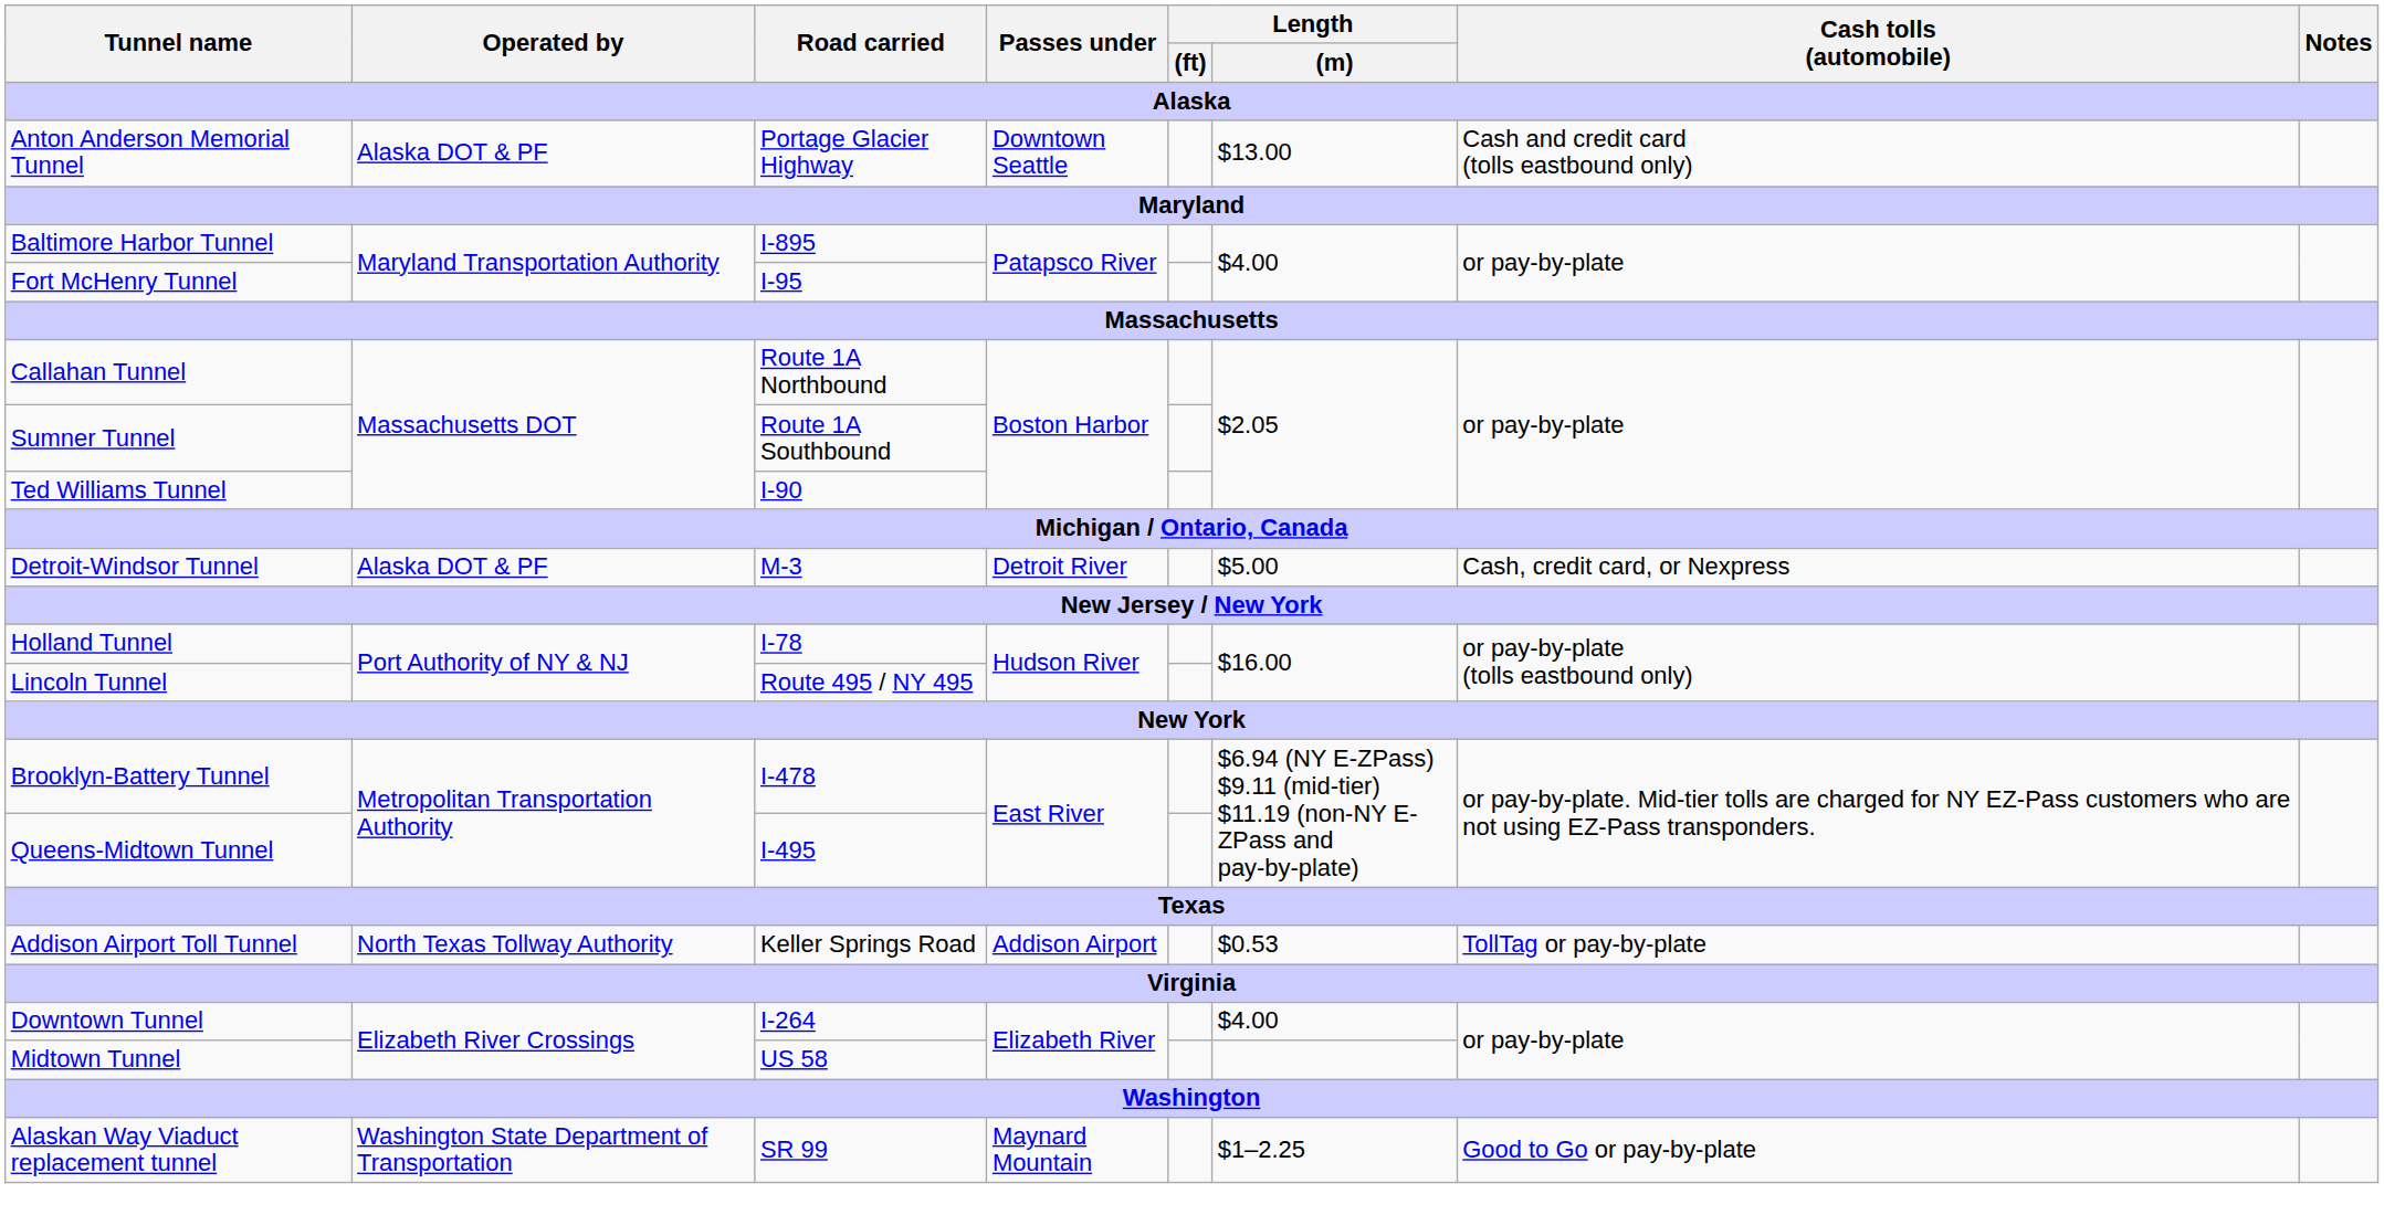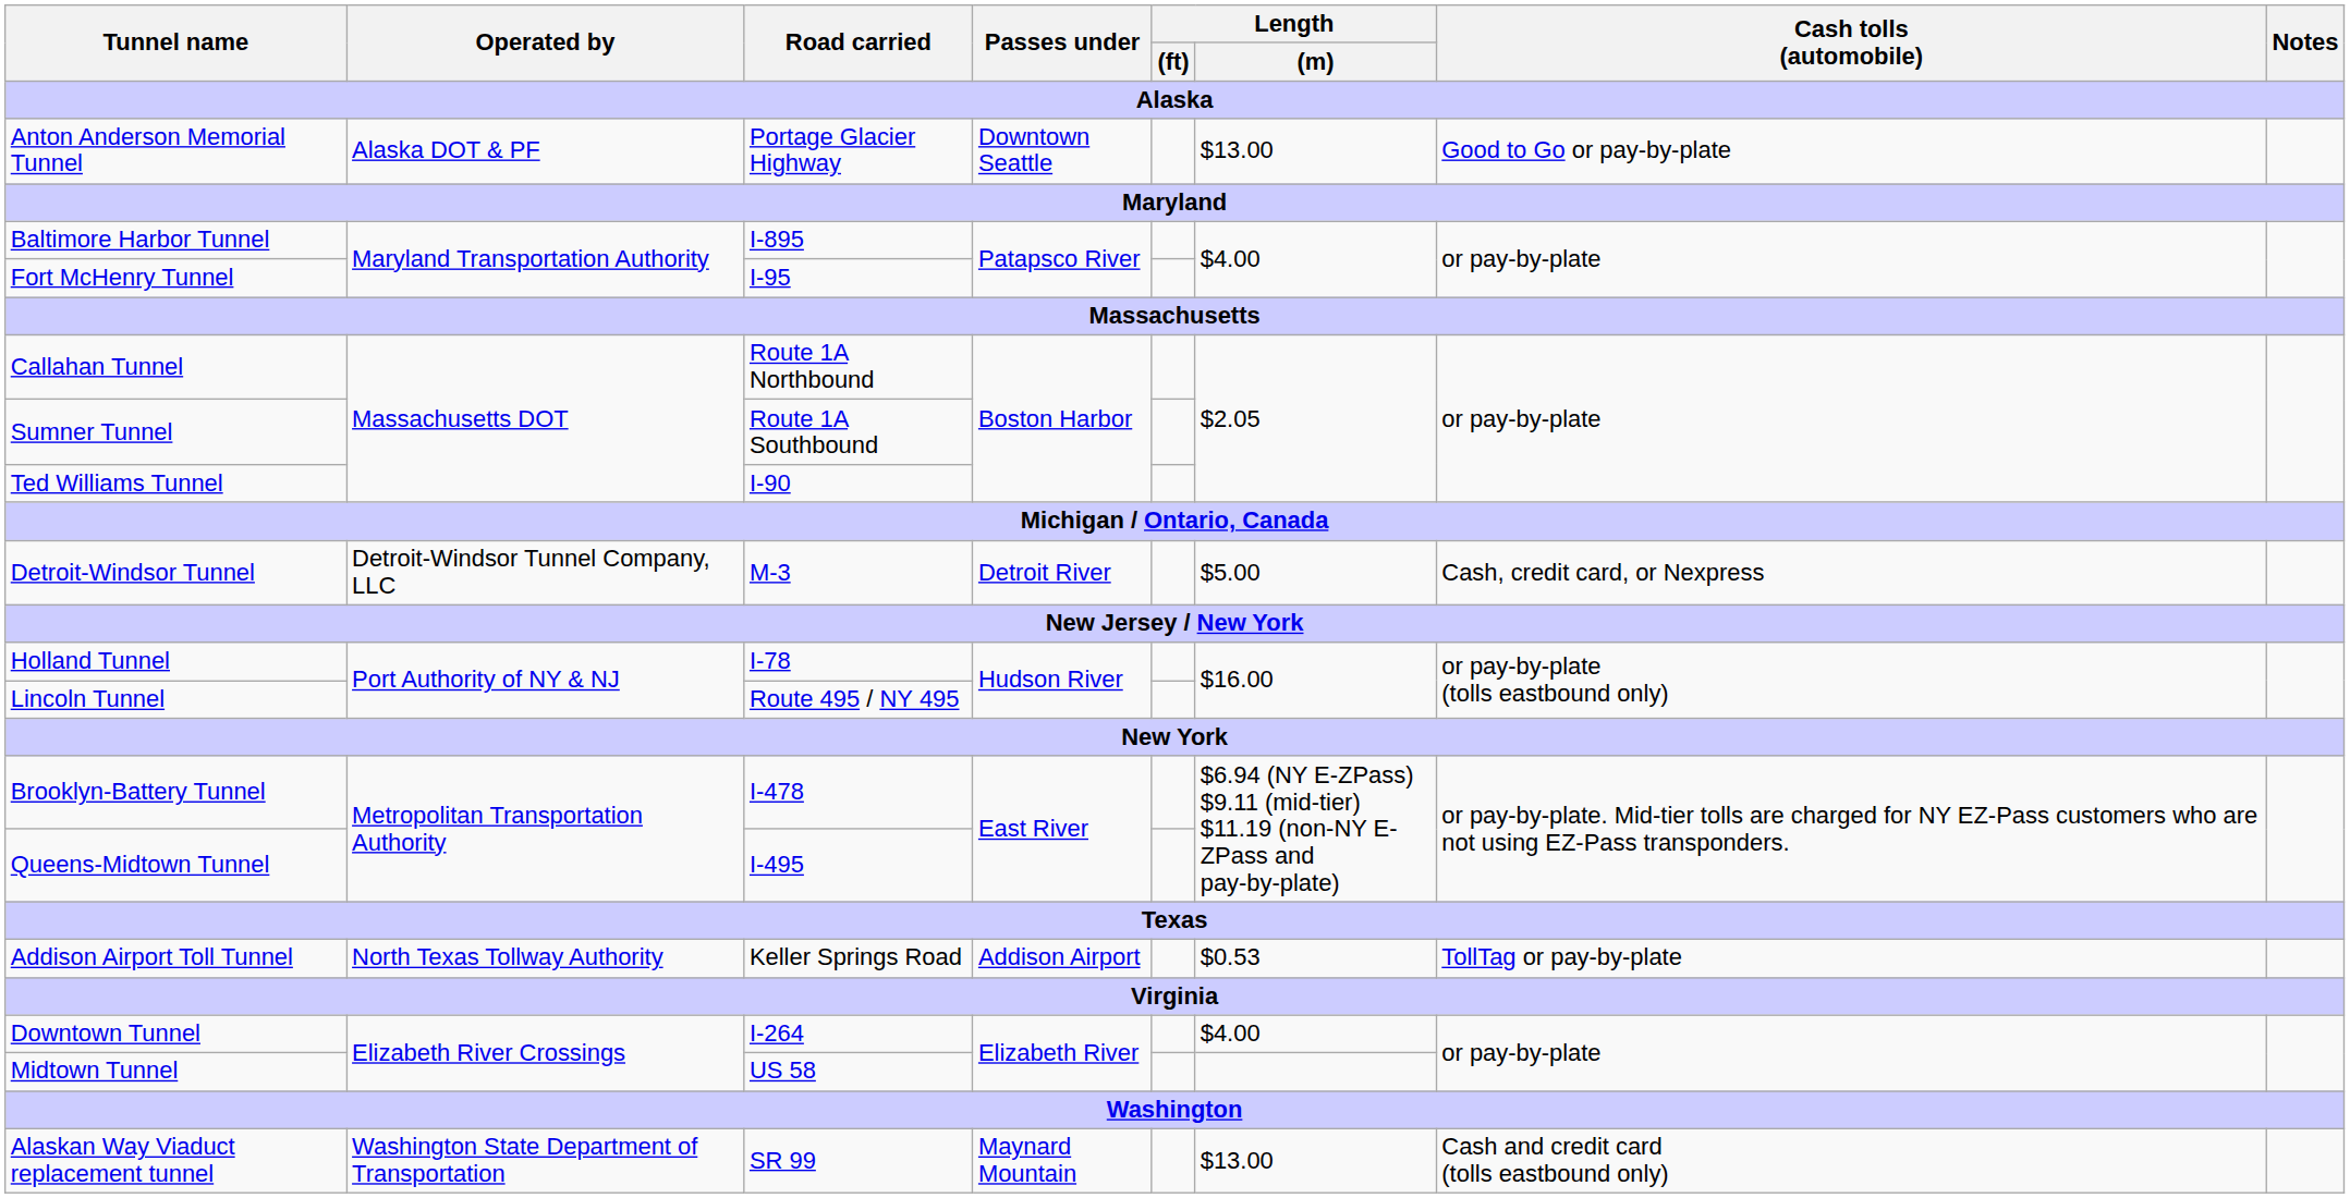Anton Anderson Memorial Tunnel | Cash tolls (automobile): Cash and credit card (tolls eastbound only) -> Good to Go or pay-by-plate
Detroit-Windsor Tunnel | Operated by: Alaska DOT & PF -> Detroit-Windsor Tunnel Company, LLC
Alaskan Way Viaduct replacement tunnel | Length / (m): $1–2.25 -> $13.00
Alaskan Way Viaduct replacement tunnel | Cash tolls (automobile): Good to Go or pay-by-plate -> Cash and credit card (tolls eastbound only)
